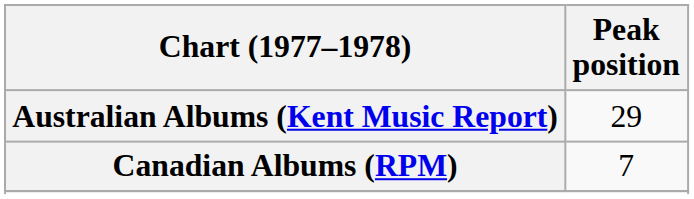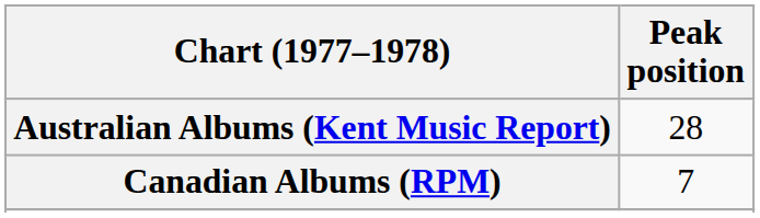Australian Albums (Kent Music Report) | Peak position: 29 -> 28
